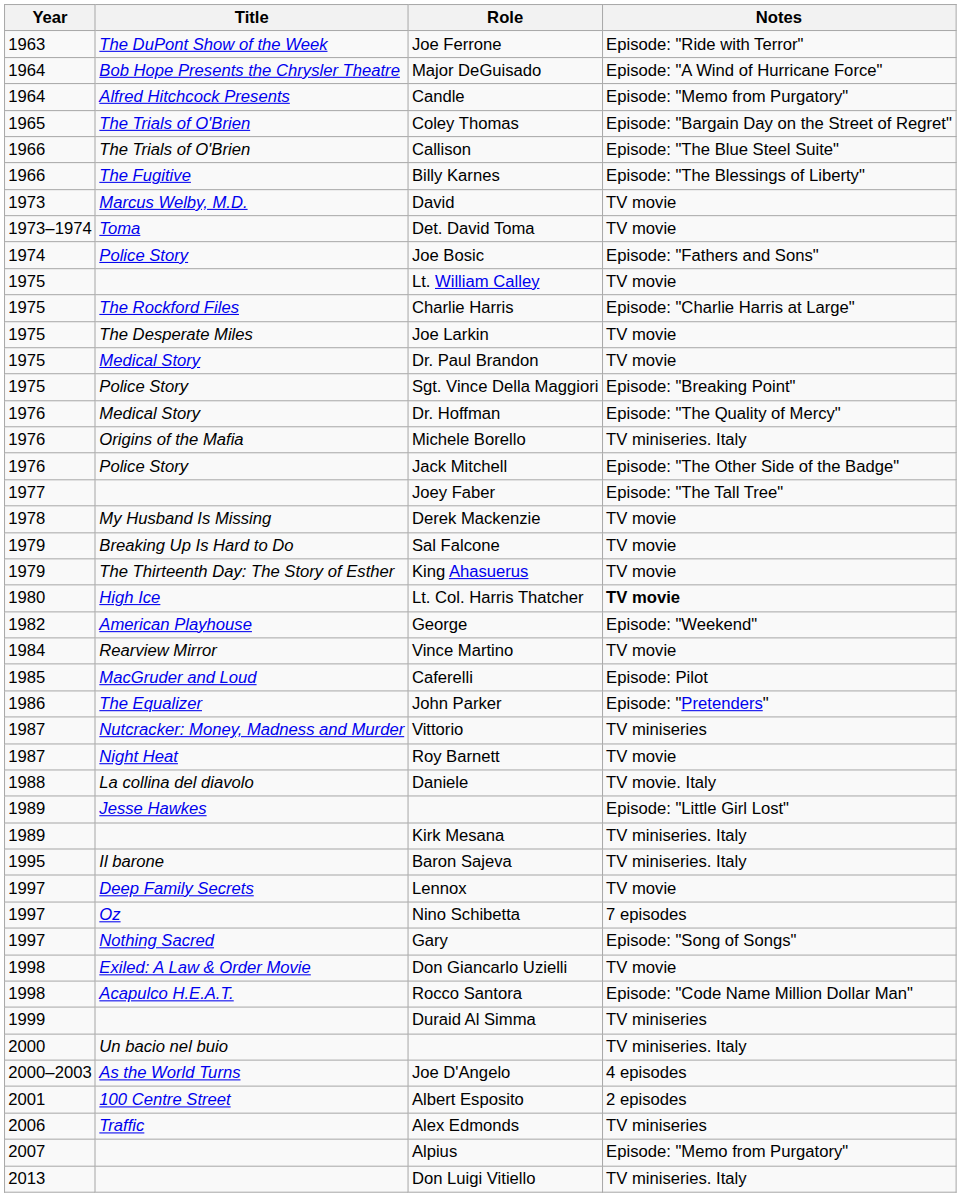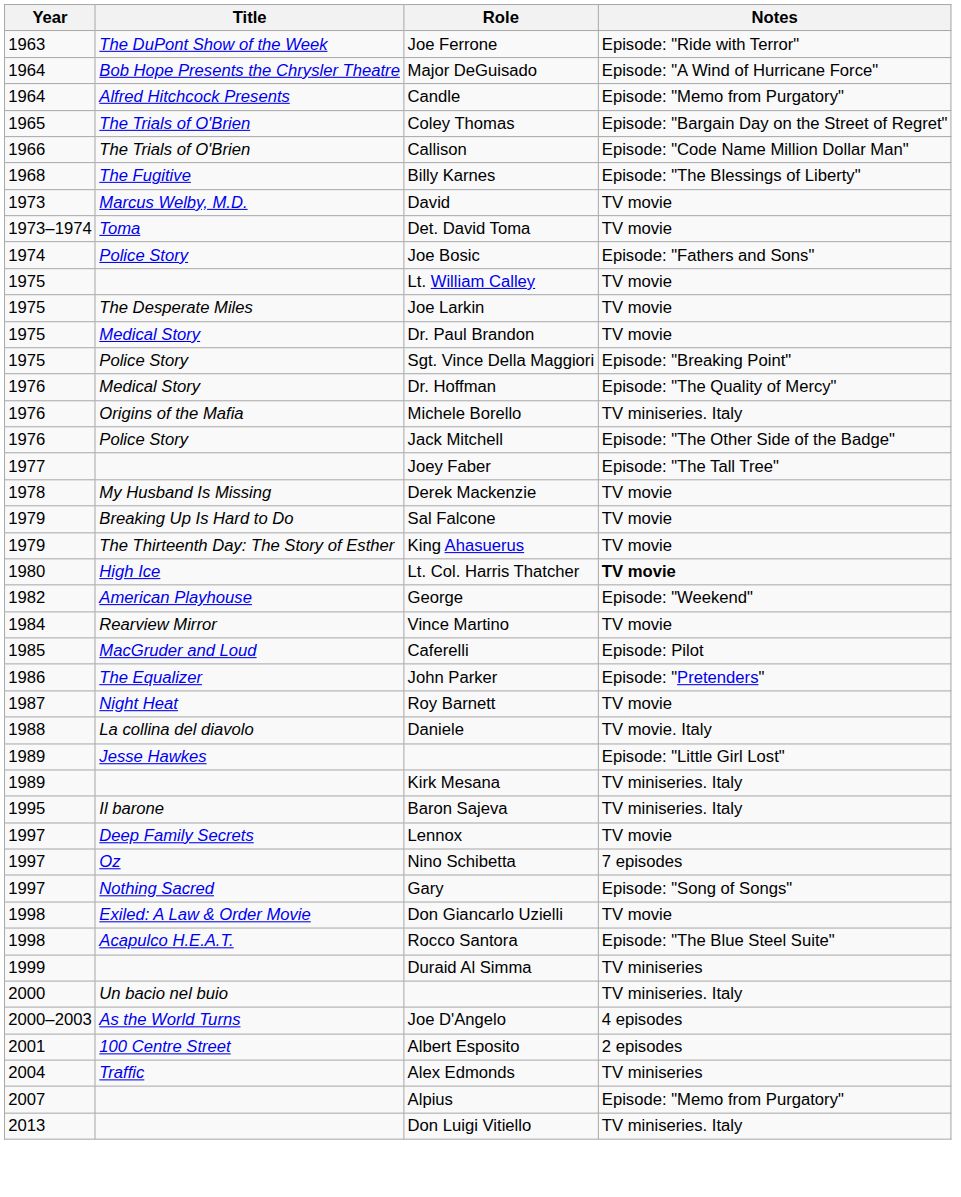Callison | Notes: Episode: "The Blue Steel Suite" -> Episode: "Code Name Million Dollar Man"
Billy Karnes | Year: 1966 -> 1968
- row: 1975 | The Rockford Files | Charlie Harris | Episode: "Charlie Harris at Large"
- row: 1987 | Nutcracker: Money, Madness and Murder | Vittorio | TV miniseries
Rocco Santora | Notes: Episode: "Code Name Million Dollar Man" -> Episode: "The Blue Steel Suite"
Alex Edmonds | Year: 2006 -> 2004
